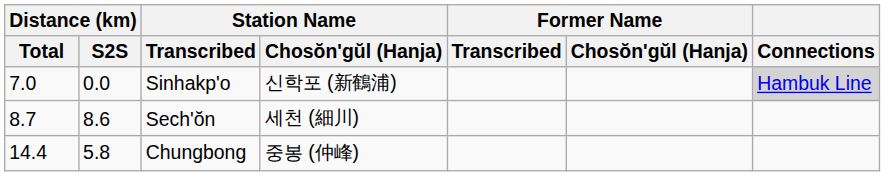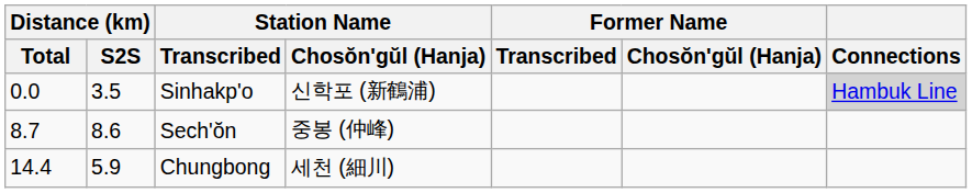Sinhakp'o | Distance (km) / Total: 7.0 -> 0.0
Sinhakp'o | Distance (km) / S2S: 0.0 -> 3.5
Sech'ŏn | Station Name / Chosŏn'gŭl (Hanja): 세천 (細川) -> 중봉 (仲峰)
Chungbong | Distance (km) / S2S: 5.8 -> 5.9
Chungbong | Station Name / Chosŏn'gŭl (Hanja): 중봉 (仲峰) -> 세천 (細川)
